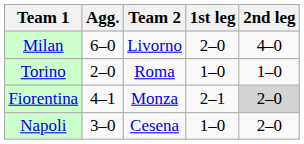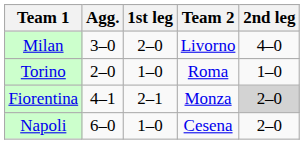columns swapped: Team 2 <-> 1st leg
Milan | Agg.: 6–0 -> 3–0
Napoli | Agg.: 3–0 -> 6–0
